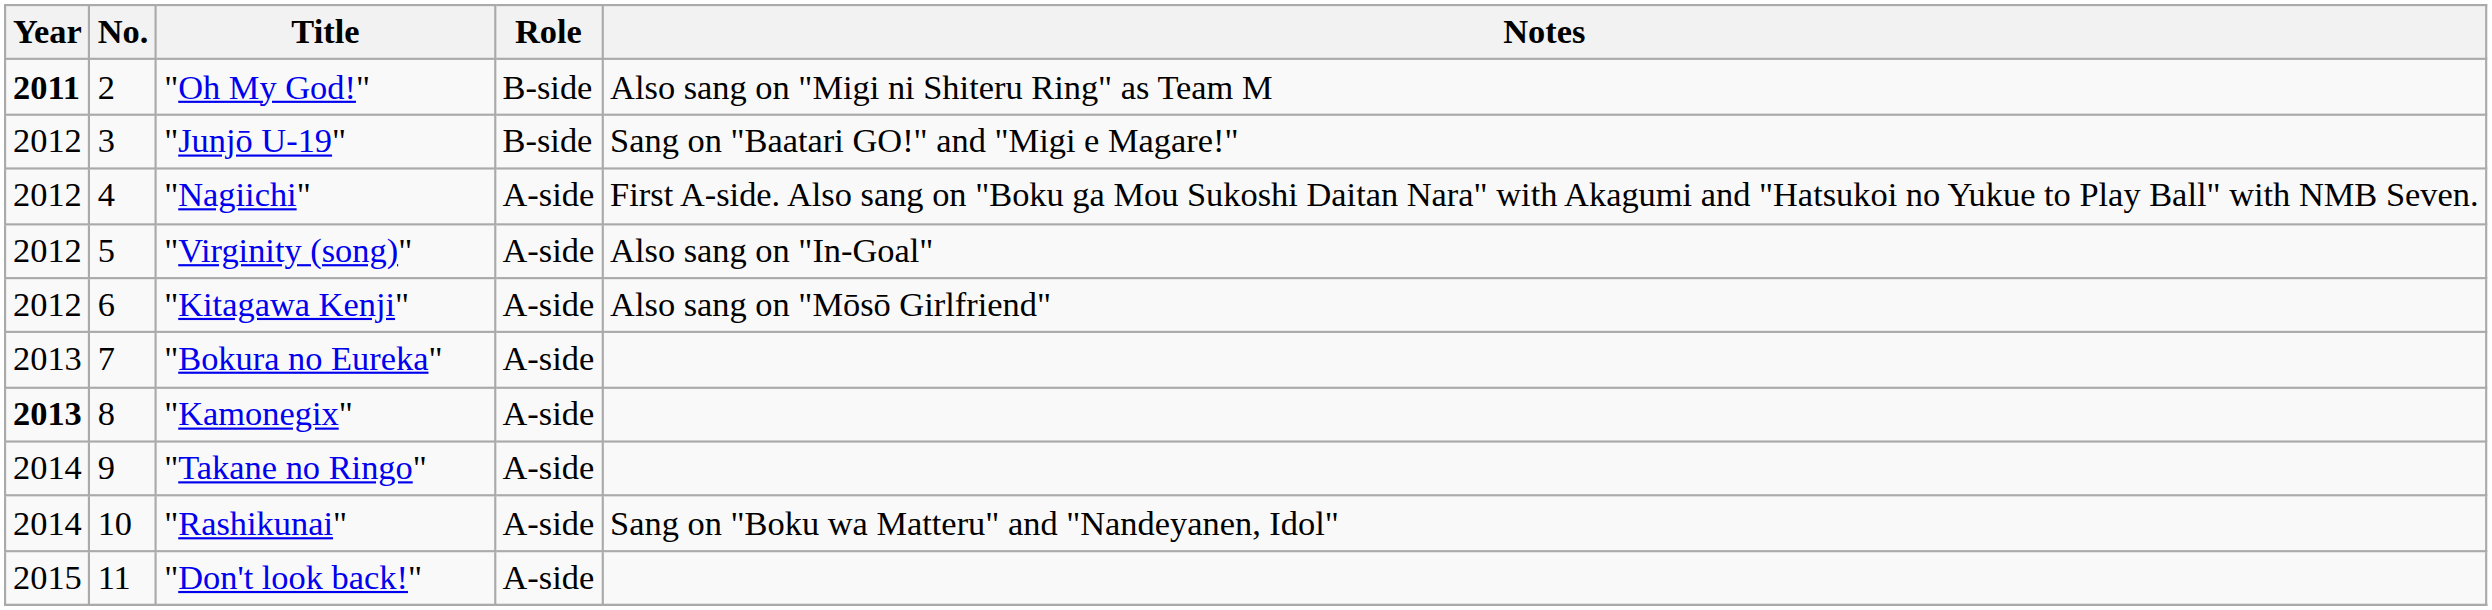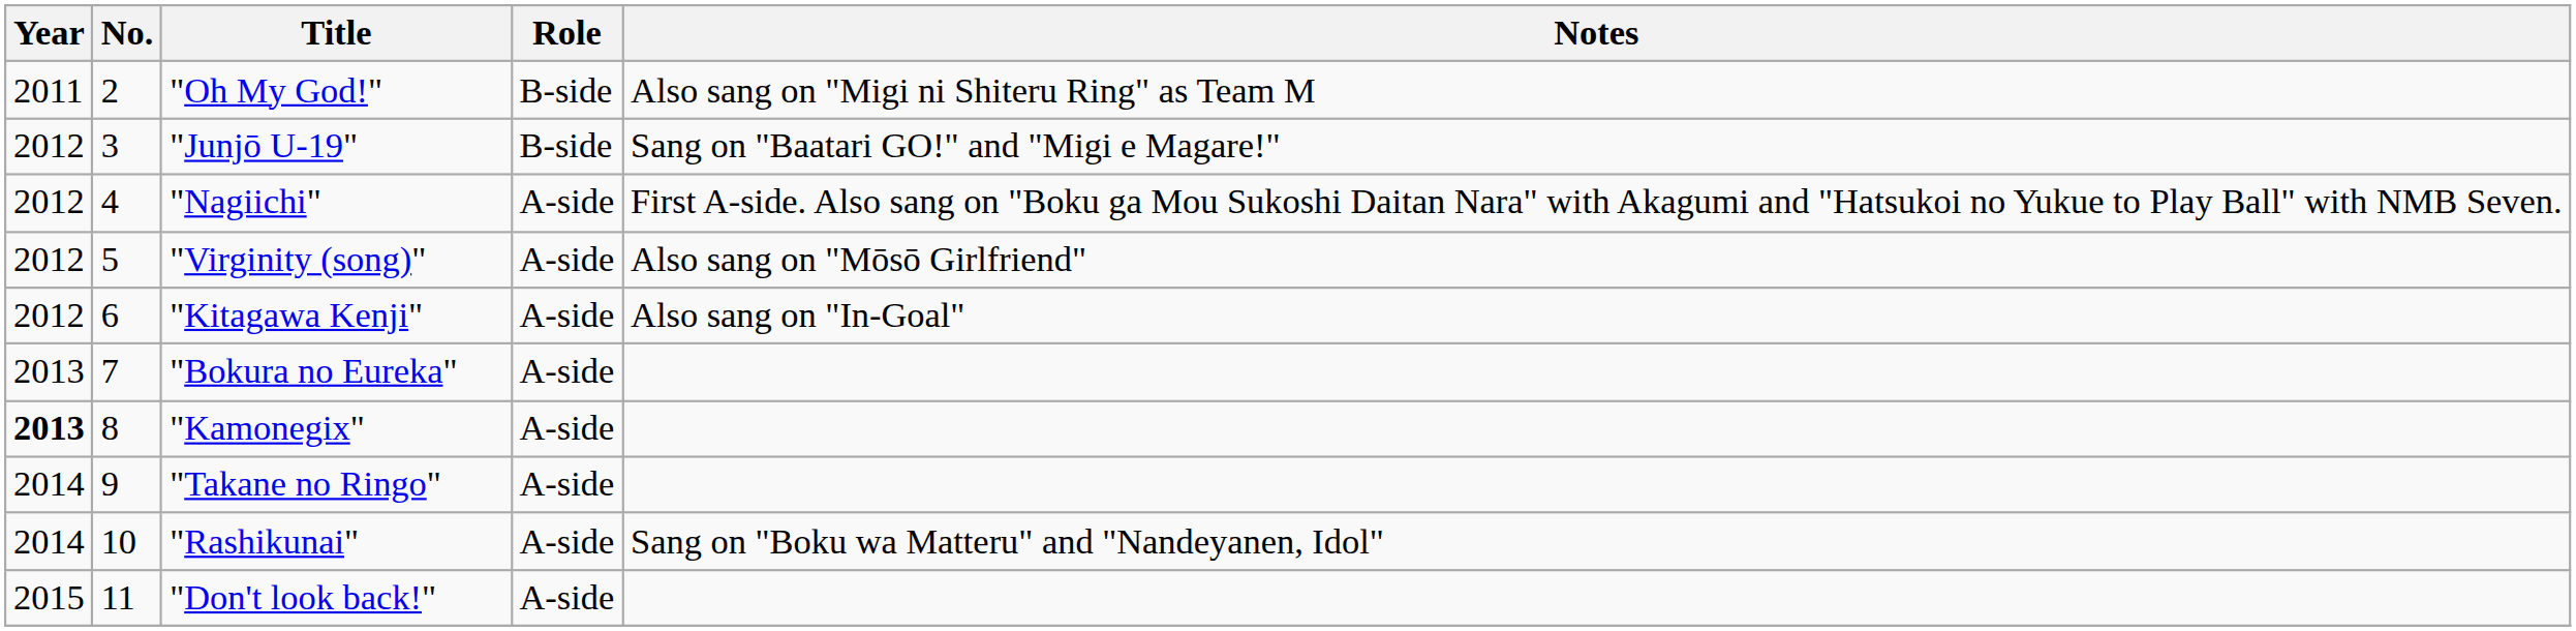"Oh My God!" | Year: bold -> normal
"Virginity (song)" | Notes: Also sang on "In-Goal" -> Also sang on "Mōsō Girlfriend"
"Kitagawa Kenji" | Notes: Also sang on "Mōsō Girlfriend" -> Also sang on "In-Goal"
